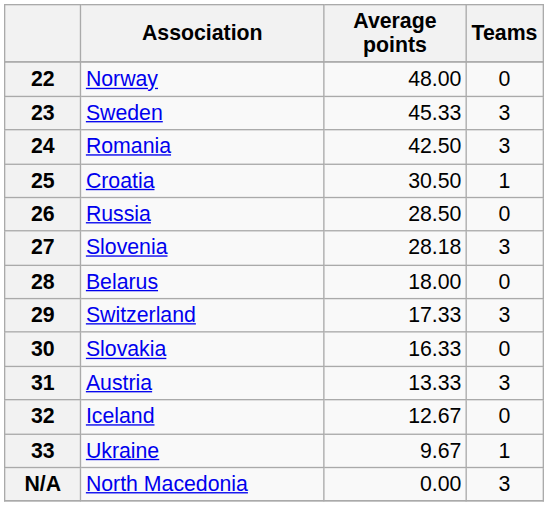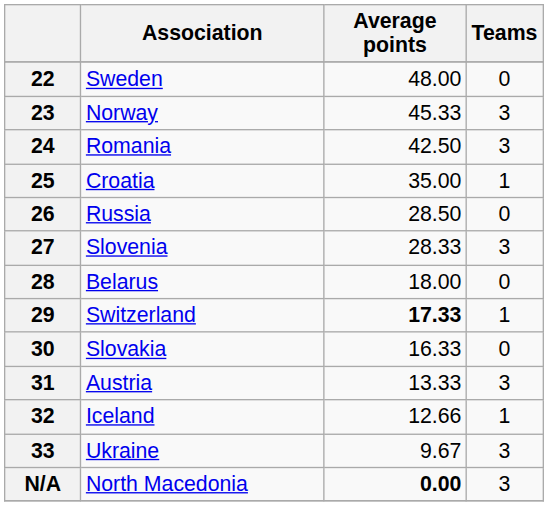22 | Association: Norway -> Sweden
23 | Association: Sweden -> Norway
25 | Average points: 30.50 -> 35.00
27 | Average points: 28.18 -> 28.33
29 | Average points: normal -> bold
29 | Teams: 3 -> 1
32 | Average points: 12.67 -> 12.66
32 | Teams: 0 -> 1
33 | Teams: 1 -> 3
N/A | Average points: normal -> bold
